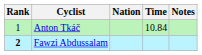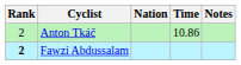Anton Tkáč | Rank: 1 -> 2
Anton Tkáč | Time: 10.84 -> 10.86
